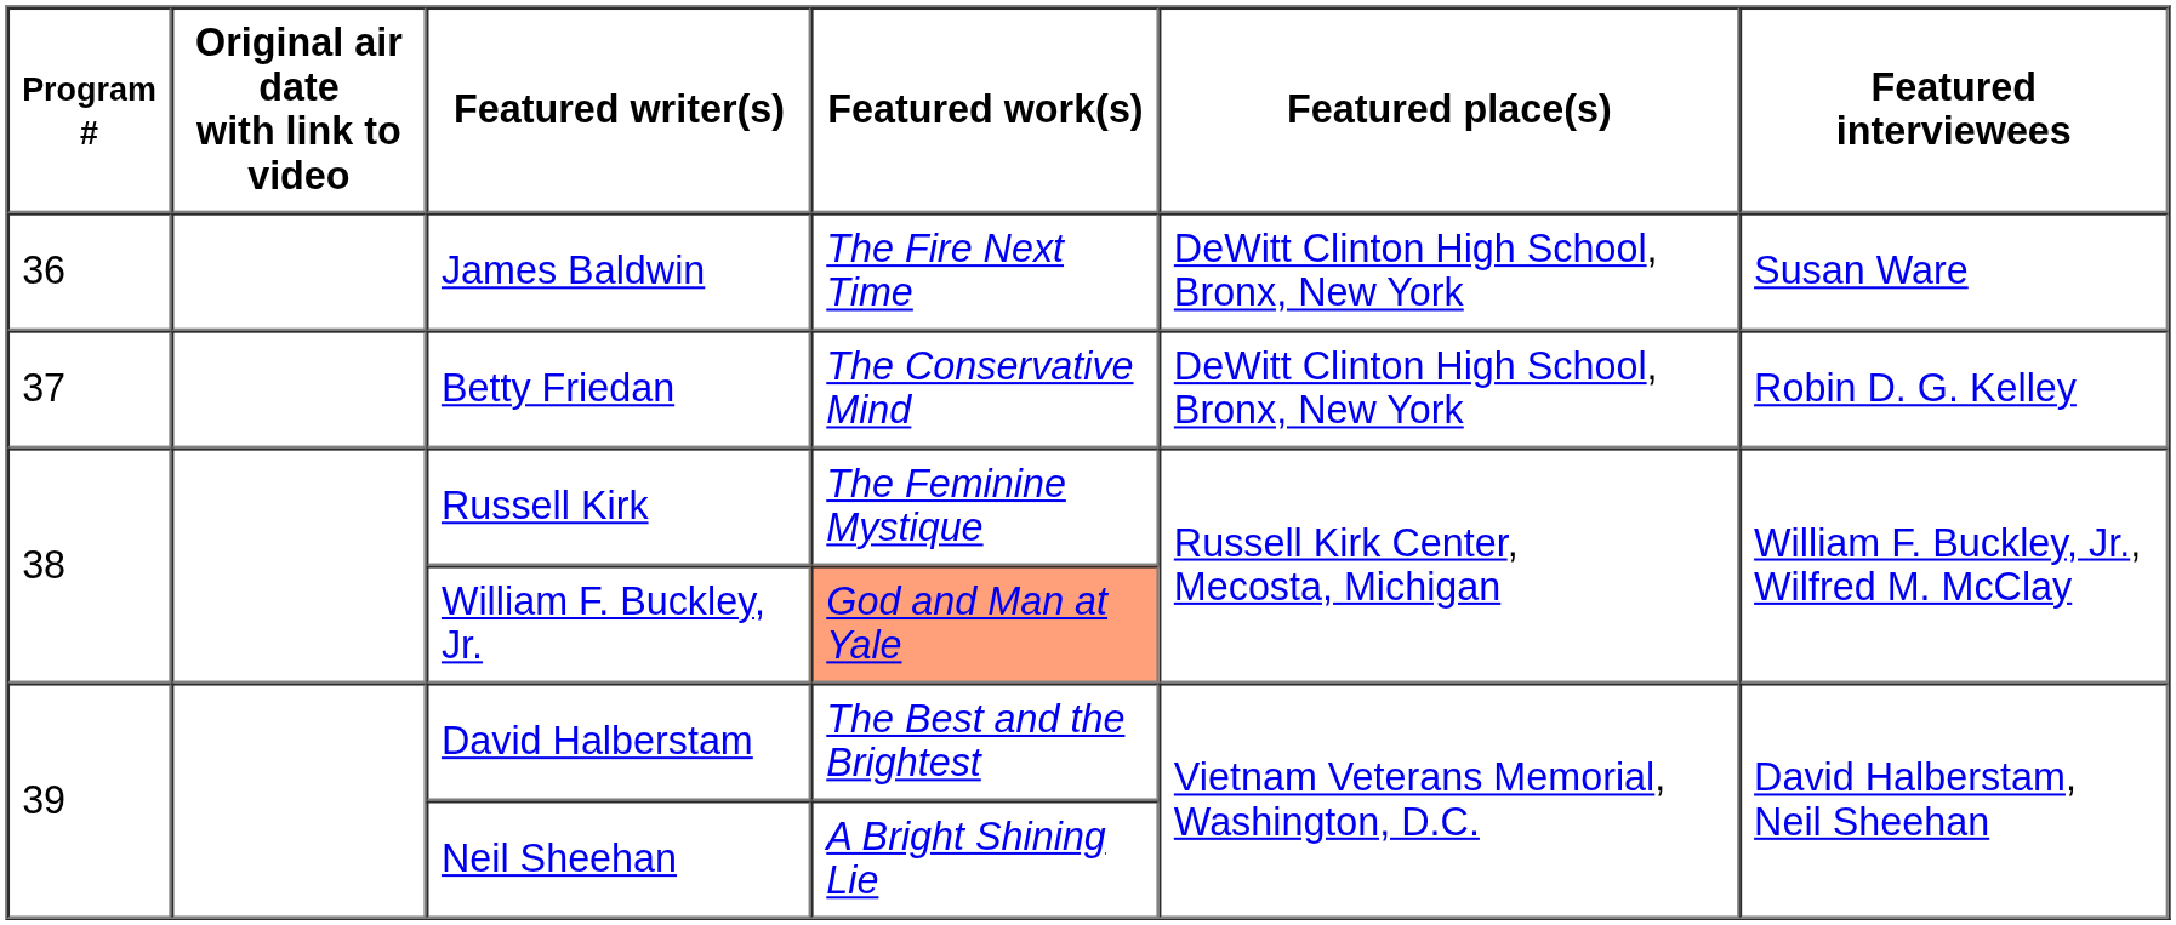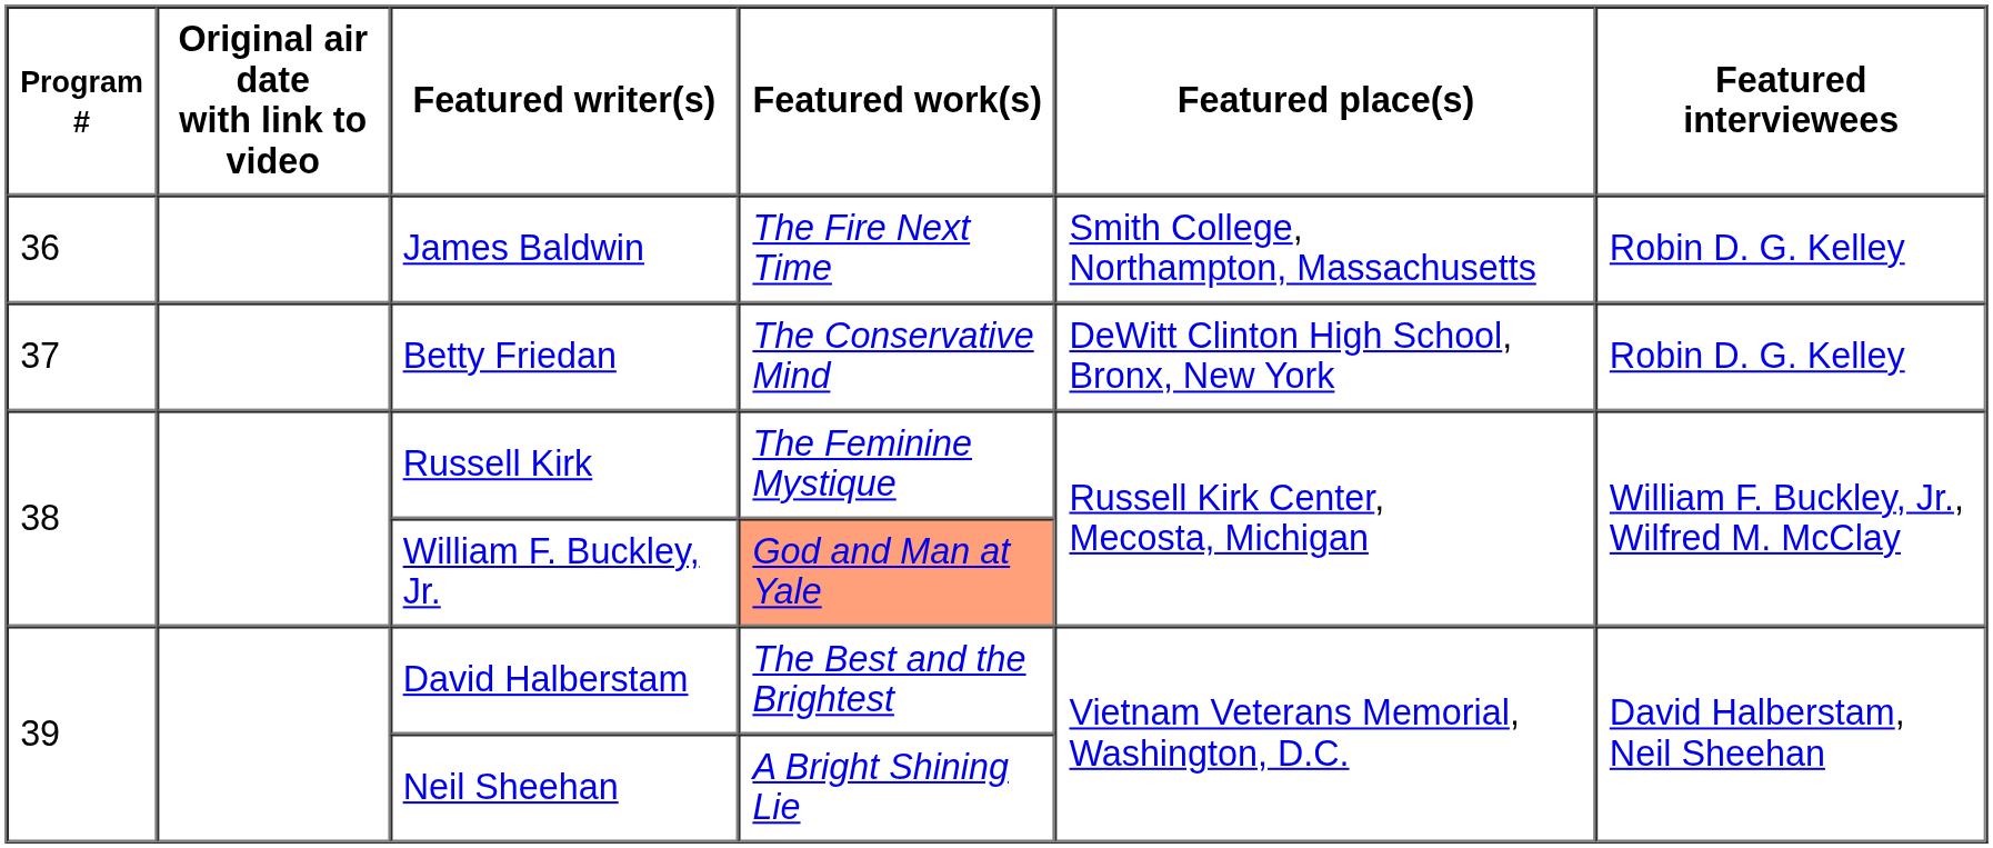James Baldwin | Featured place(s): DeWitt Clinton High School, Bronx, New York -> Smith College, Northampton, Massachusetts
James Baldwin | Featured interviewees: Susan Ware -> Robin D. G. Kelley
